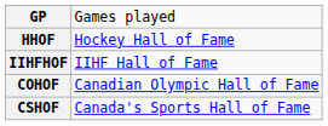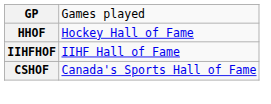- row: COHOF | Canadian Olympic Hall of Fame
